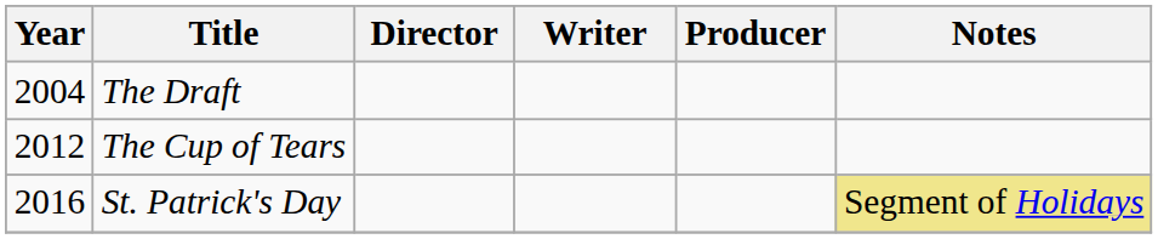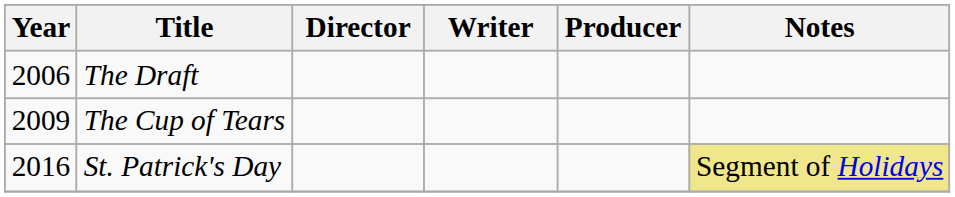The Draft | Year: 2004 -> 2006
The Cup of Tears | Year: 2012 -> 2009
